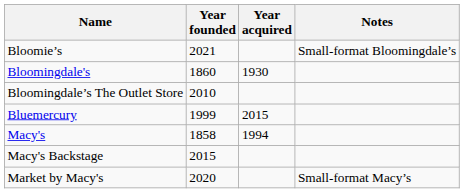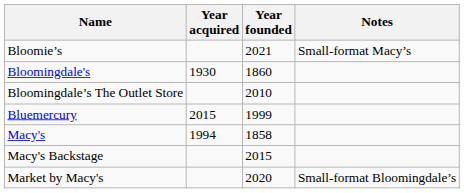columns swapped: Year founded <-> Year acquired
Bloomie’s | Notes: Small-format Bloomingdale’s -> Small-format Macy’s
Market by Macy's | Notes: Small-format Macy’s -> Small-format Bloomingdale’s
